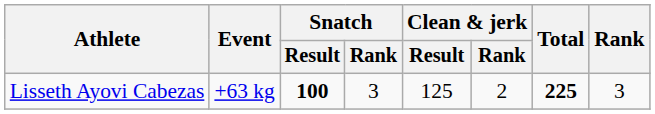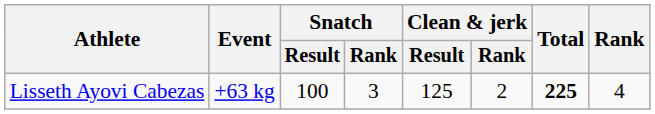Lisseth Ayovi Cabezas | Snatch / Result: bold -> normal
Lisseth Ayovi Cabezas | Rank: 3 -> 4
